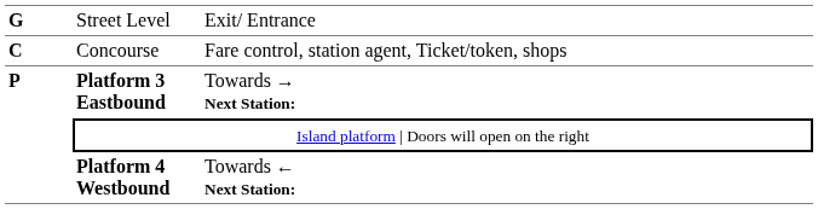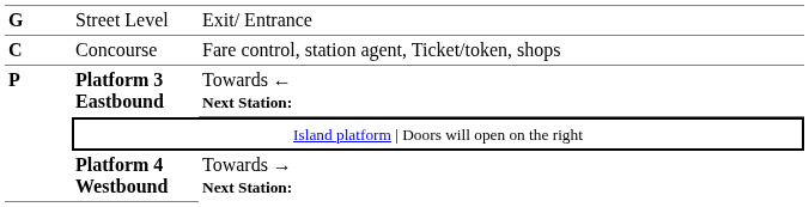Platform 3 Eastbound | column 3: Towards → Next Station: -> Towards ← Next Station:
Platform 4 Westbound | column 3: Towards ← Next Station: -> Towards → Next Station:
